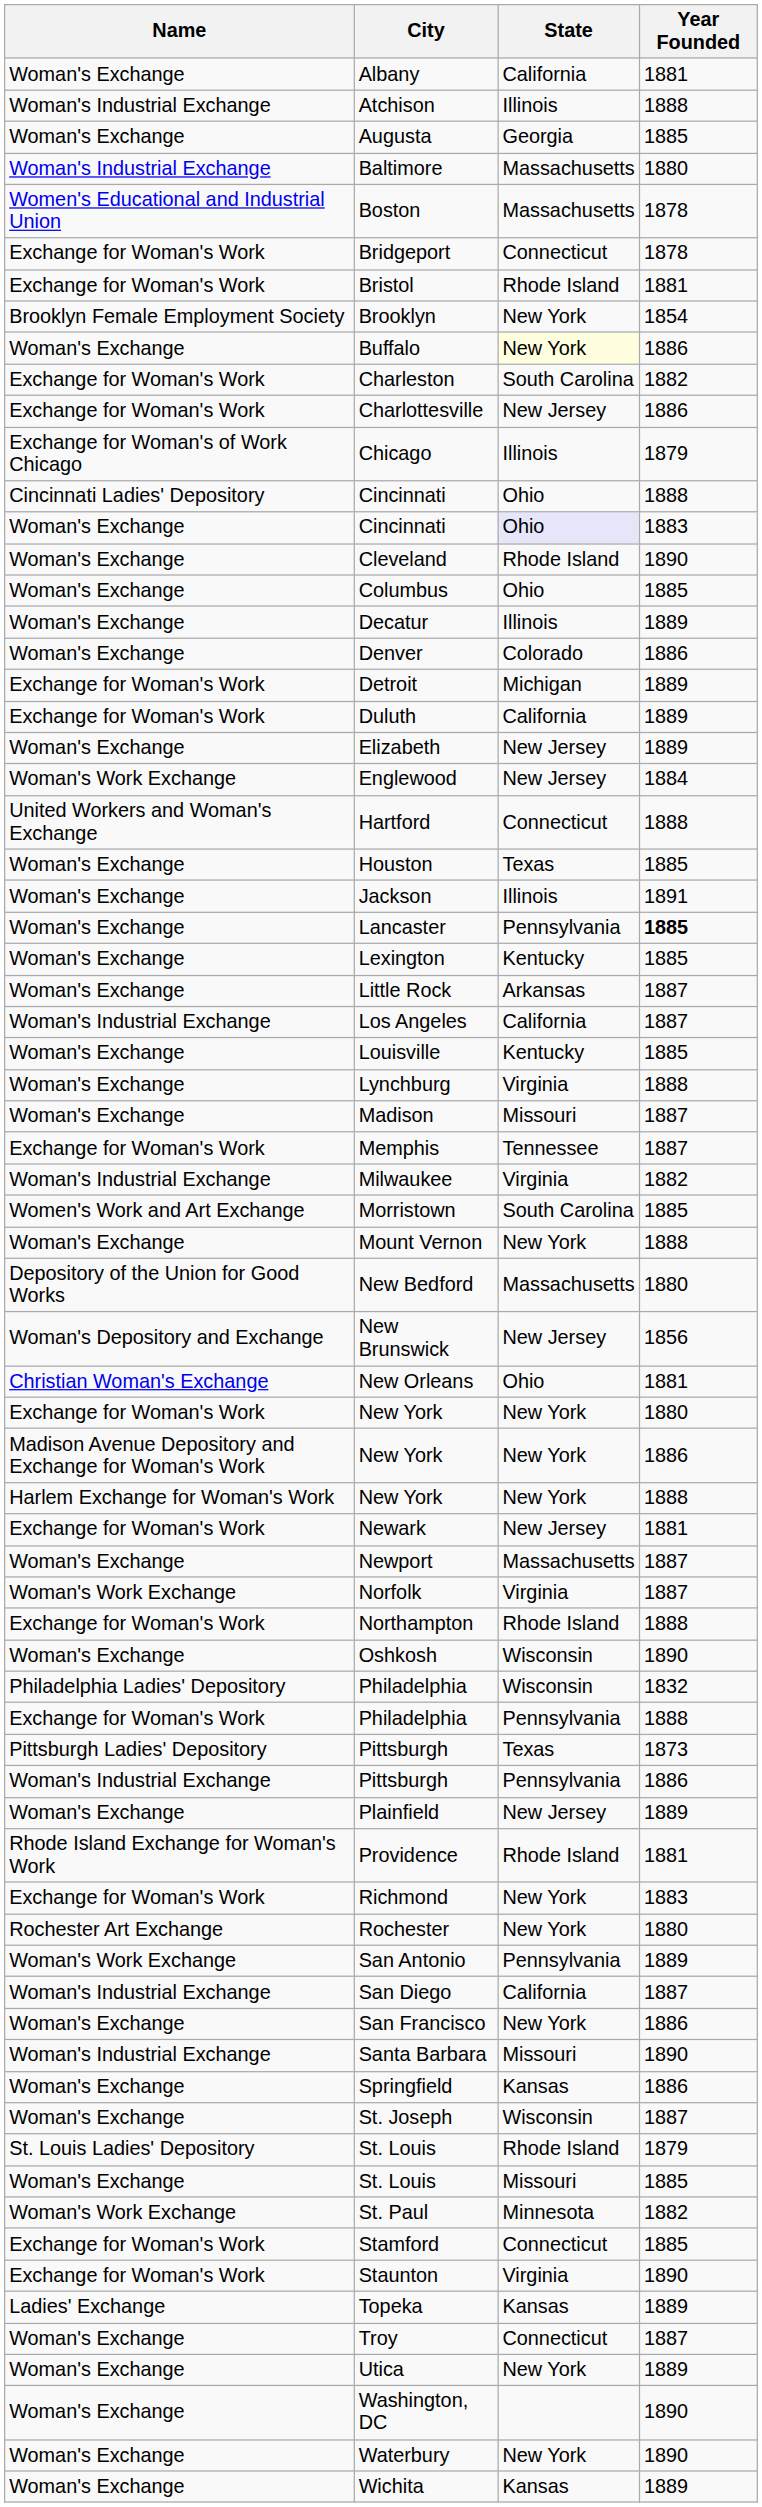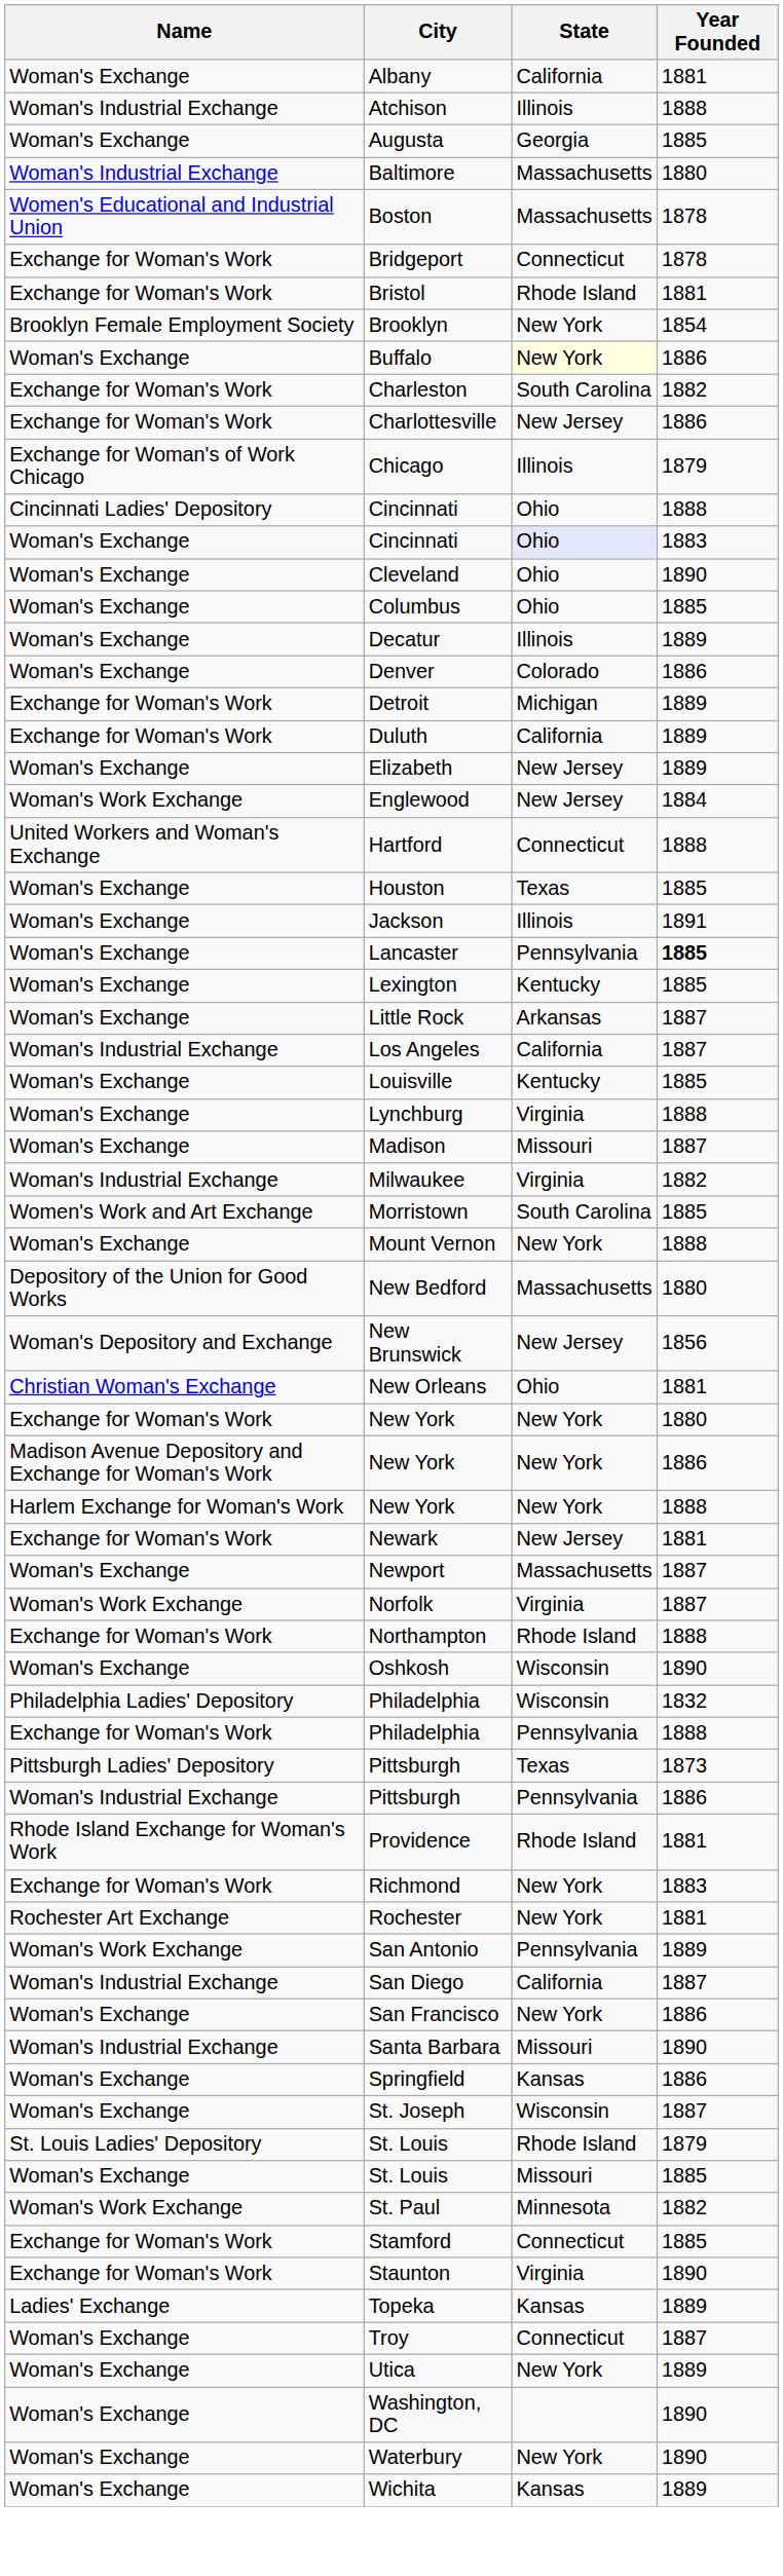Cleveland | State: Rhode Island -> Ohio
- row: Exchange for Woman's Work | Memphis | Tennessee | 1887
- row: Woman's Exchange | Plainfield | New Jersey | 1889
Rochester | Year Founded: 1880 -> 1881
